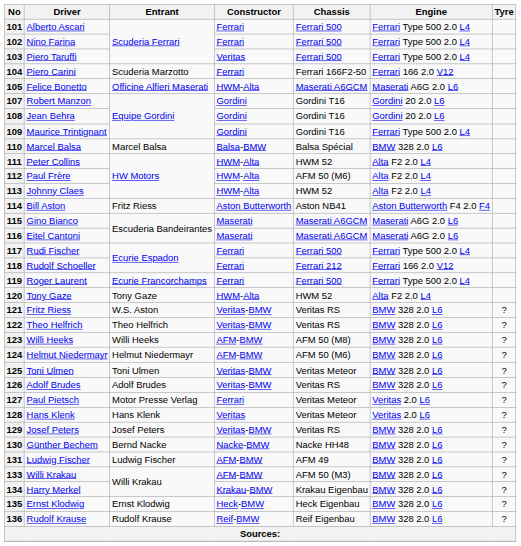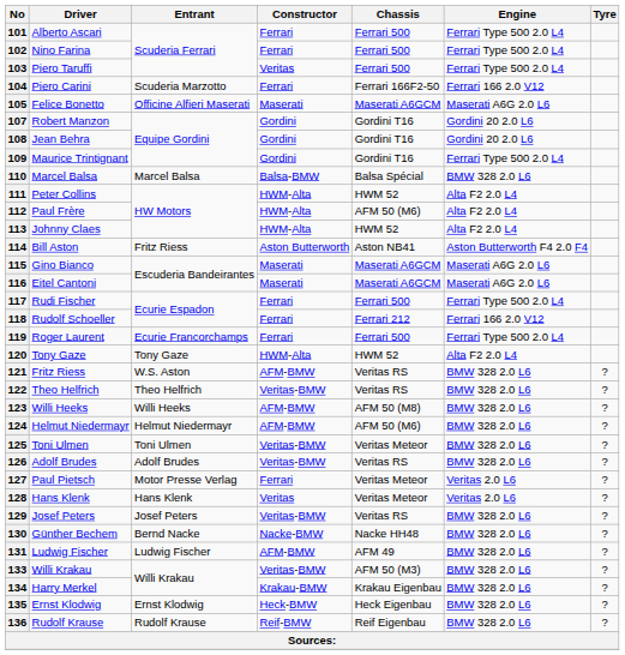105 | Constructor: HWM-Alta -> Maserati
121 | Constructor: Veritas-BMW -> AFM-BMW
133 | Constructor: AFM-BMW -> Veritas-BMW
